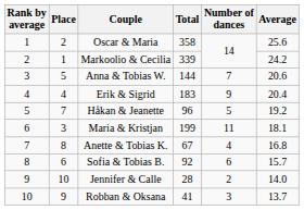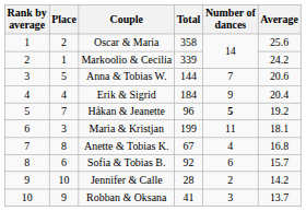Erik & Sigrid | Total: 183 -> 184
Håkan & Jeanette | Number of dances: normal -> bold
Jennifer & Calle | Average: 14.0 -> 14.2
